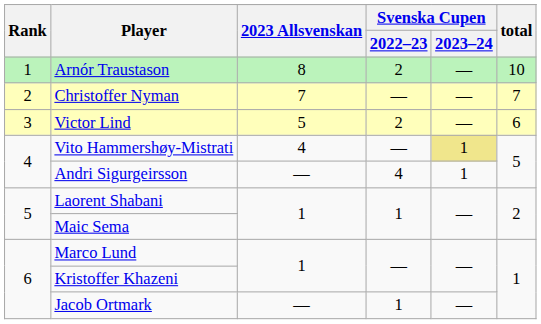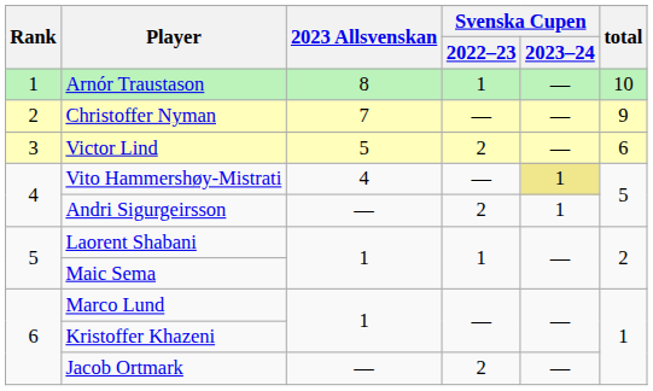Arnór Traustason | Svenska Cupen / 2022–23: 2 -> 1
Christoffer Nyman | total: 7 -> 9
Andri Sigurgeirsson | Svenska Cupen / 2022–23: 4 -> 2
Jacob Ortmark | Svenska Cupen / 2022–23: 1 -> 2
